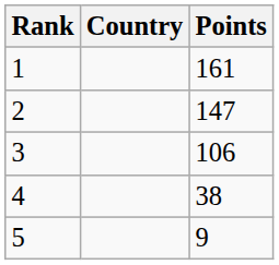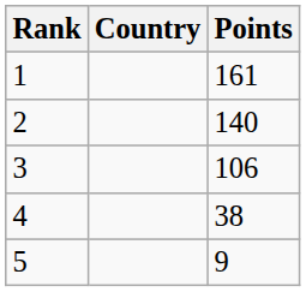2 | Points: 147 -> 140
